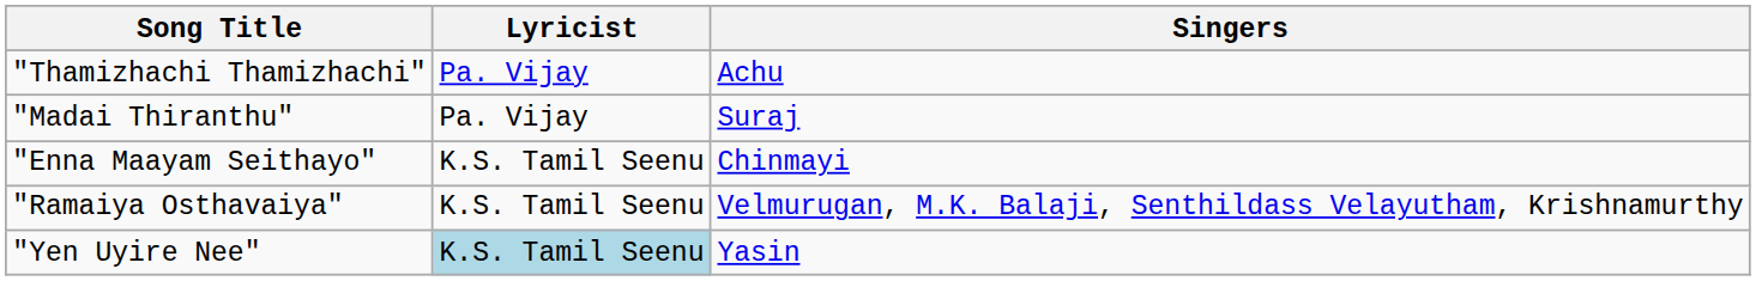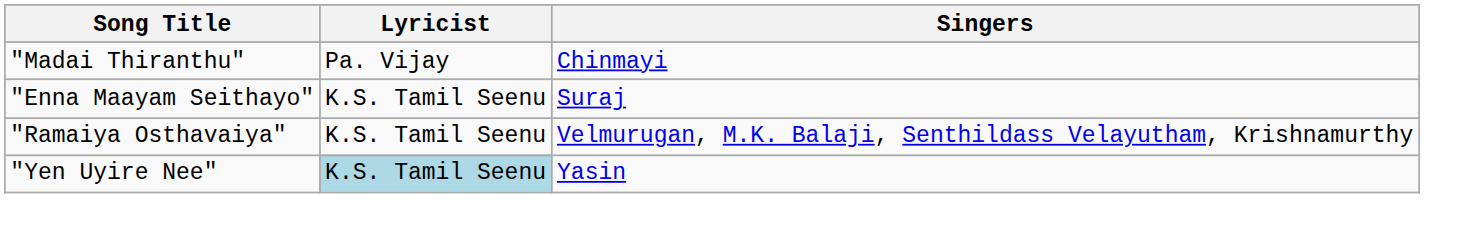- row: "Thamizhachi Thamizhachi" | Pa. Vijay | Achu
"Madai Thiranthu" | Singers: Suraj -> Chinmayi
"Enna Maayam Seithayo" | Singers: Chinmayi -> Suraj
